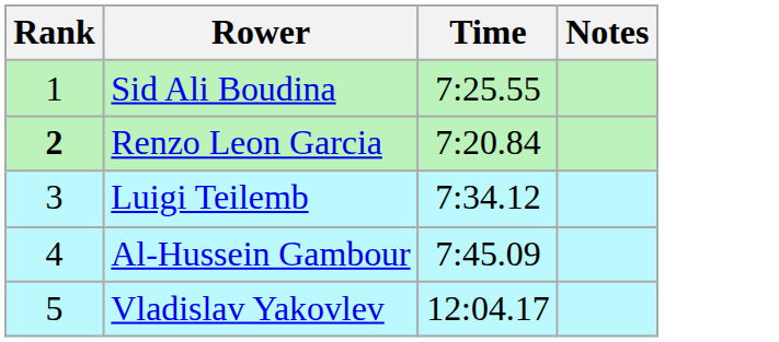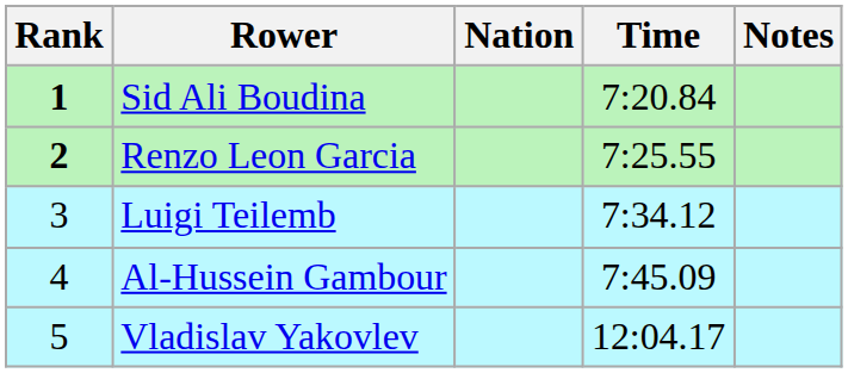+ column: Nation
Sid Ali Boudina | Rank: normal -> bold
Sid Ali Boudina | Time: 7:25.55 -> 7:20.84
Renzo Leon Garcia | Time: 7:20.84 -> 7:25.55
